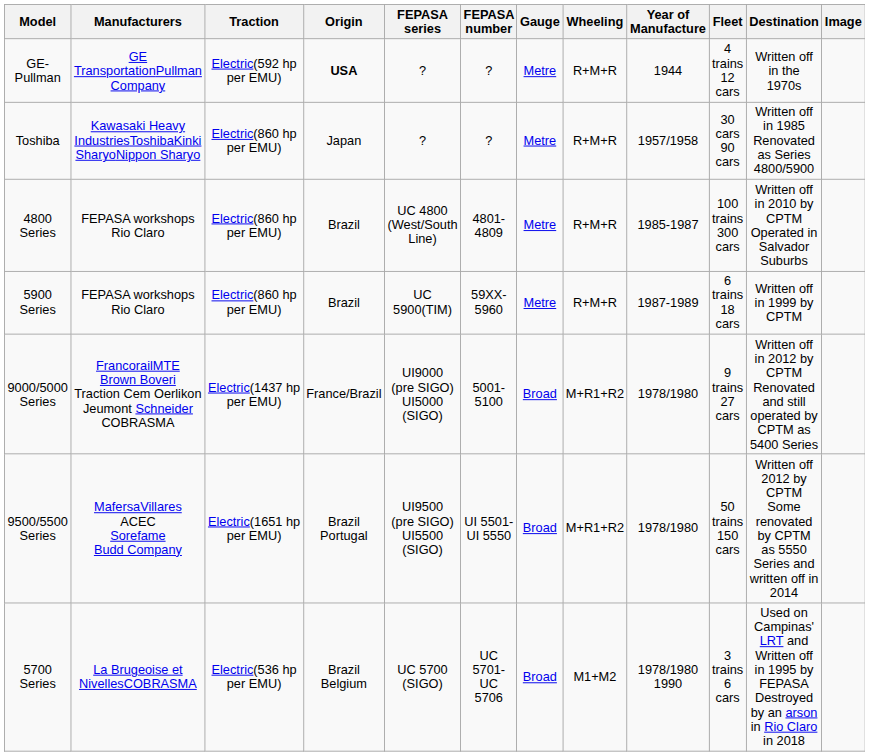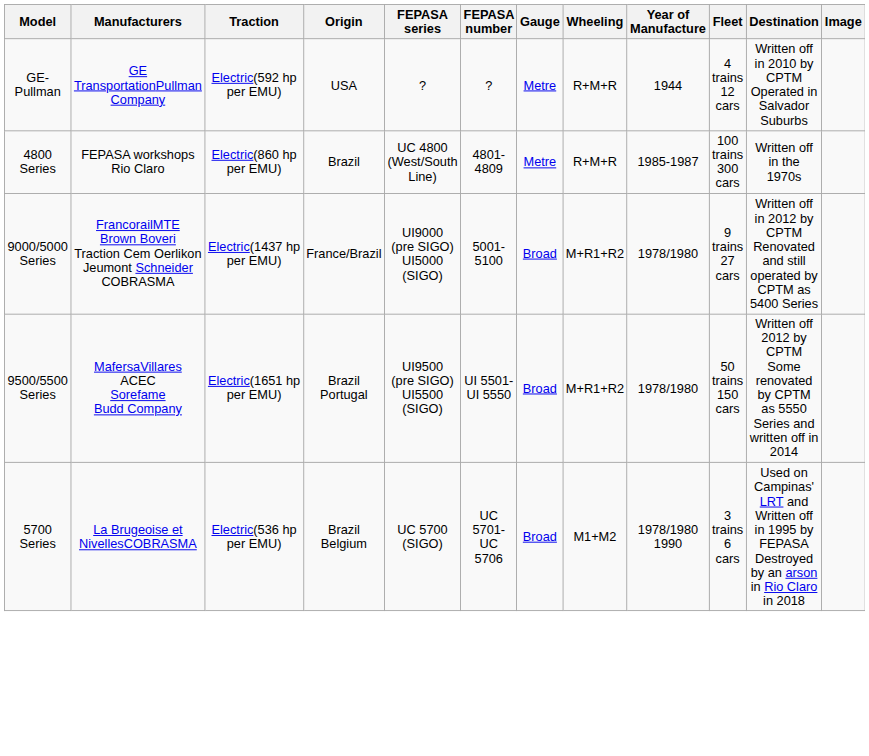GE-Pullman | Origin: bold -> normal
GE-Pullman | Destination: Written off in the 1970s -> Written off in 2010 by CPTM Operated in Salvador Suburbs
- row: Toshiba | Kawasaki Heavy IndustriesToshibaKinki SharyoNippon Sharyo | Electric(860 hp per EMU) | Japan | ? | ? | Metre | R+M+R | 1957/1958 | 30 cars 90 cars | Written off in 1985 Renovated as Series 4800/5900
4800 Series | Destination: Written off in 2010 by CPTM Operated in Salvador Suburbs -> Written off in the 1970s
- row: 5900 Series | FEPASA workshops Rio Claro | Electric(860 hp per EMU) | Brazil | UC 5900(TIM) | 59XX-5960 | Metre | R+M+R | 1987-1989 | 6 trains 18 cars | Written off in 1999 by CPTM
